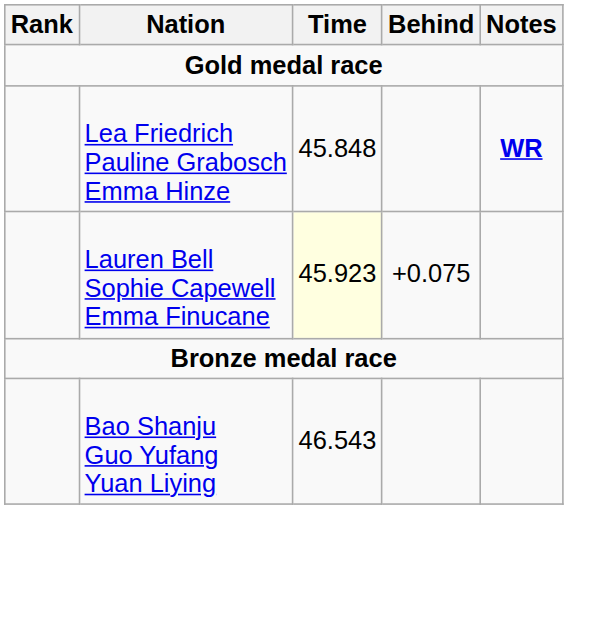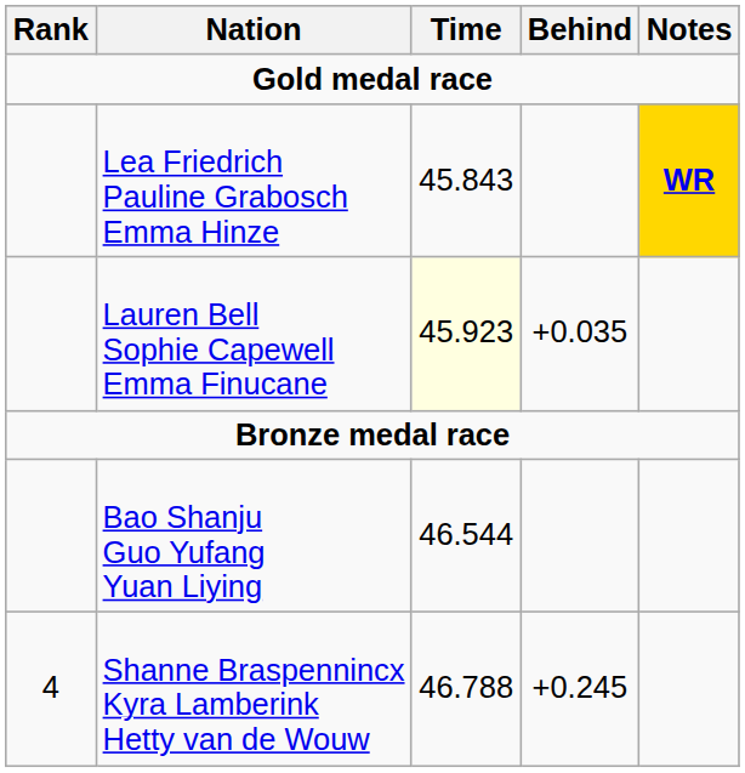Lea Friedrich Pauline Grabosch Emma Hinze | Time: 45.848 -> 45.843
Lea Friedrich Pauline Grabosch Emma Hinze | Notes: no background -> gold background
Lauren Bell Sophie Capewell Emma Finucane | Behind: +0.075 -> +0.035
Bao Shanju Guo Yufang Yuan Liying | Time: 46.543 -> 46.544
+ row: 4 | Shanne Braspennincx Kyra Lamberink Hetty van de Wouw | 46.788 | +0.245
